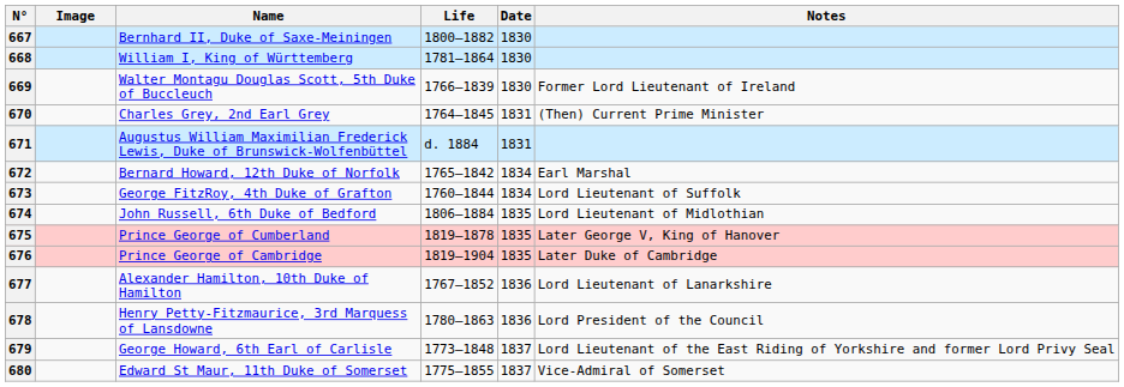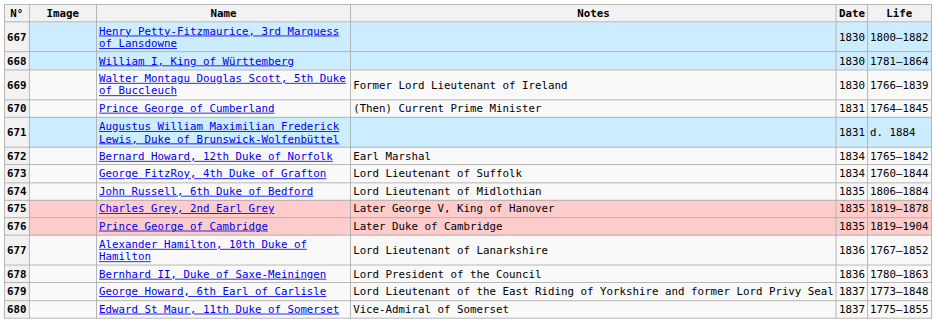columns swapped: Life <-> Notes
667 | Name: Bernhard II, Duke of Saxe-Meiningen -> Henry Petty-Fitzmaurice, 3rd Marquess of Lansdowne
670 | Name: Charles Grey, 2nd Earl Grey -> Prince George of Cumberland
675 | Name: Prince George of Cumberland -> Charles Grey, 2nd Earl Grey
678 | Name: Henry Petty-Fitzmaurice, 3rd Marquess of Lansdowne -> Bernhard II, Duke of Saxe-Meiningen
